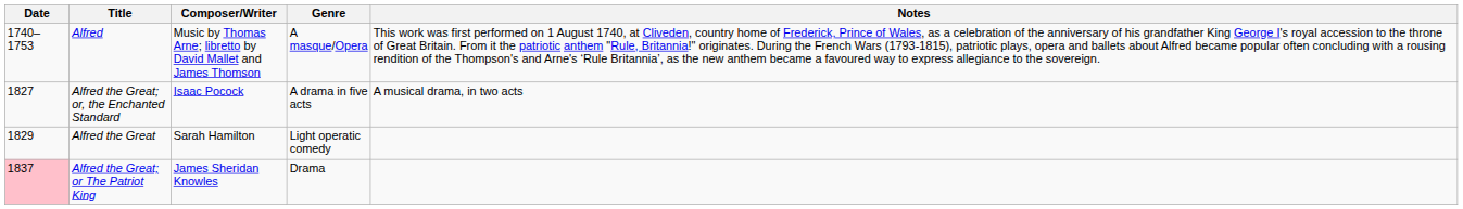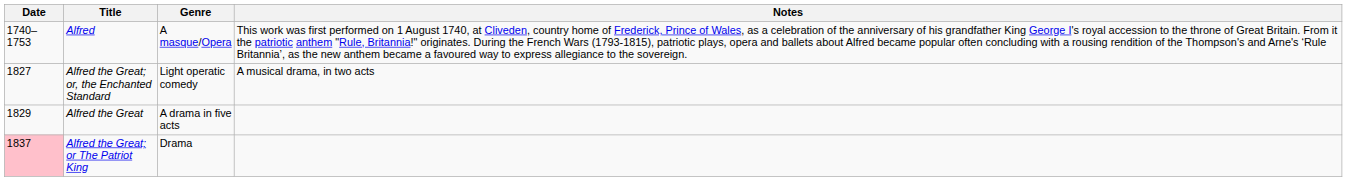- column: Composer/Writer | Music by Thomas Arne; libretto by David Mallet and James Thomson | Isaac Pocock | Sarah Hamilton | James Sheridan Knowles
Alfred the Great; or, the Enchanted Standard | Genre: A drama in five acts -> Light operatic comedy
Alfred the Great | Genre: Light operatic comedy -> A drama in five acts
